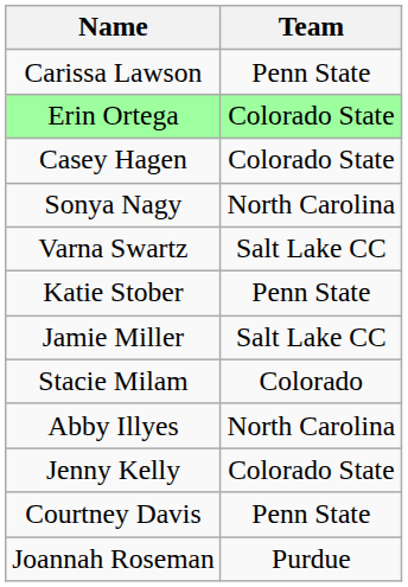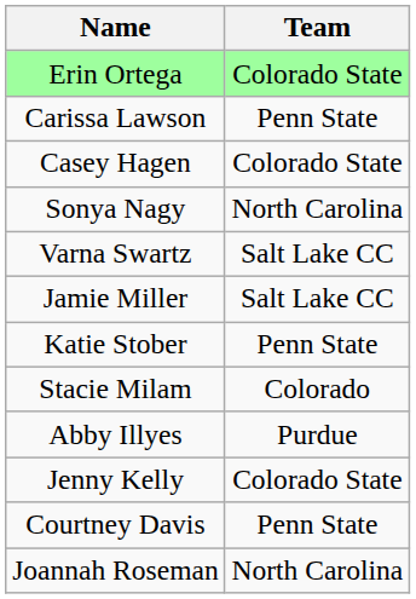rows swapped: Erin Ortega <-> Carissa Lawson
rows swapped: Jamie Miller <-> Katie Stober
Abby Illyes | Team: North Carolina -> Purdue
Joannah Roseman | Team: Purdue -> North Carolina
